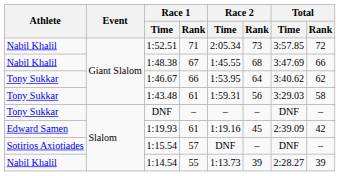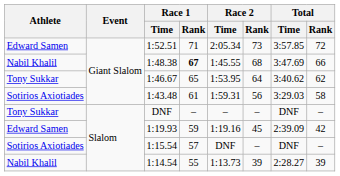1:52.51 | Athlete: Nabil Khalil -> Edward Samen
1:48.38 | Race 1 / Rank: normal -> bold
1:46.67 | Race 1 / Rank: 66 -> 65
1:43.48 | Athlete: Tony Sukkar -> Sotirios Axiotiades
1:19.93 | Race 1 / Rank: 61 -> 59
